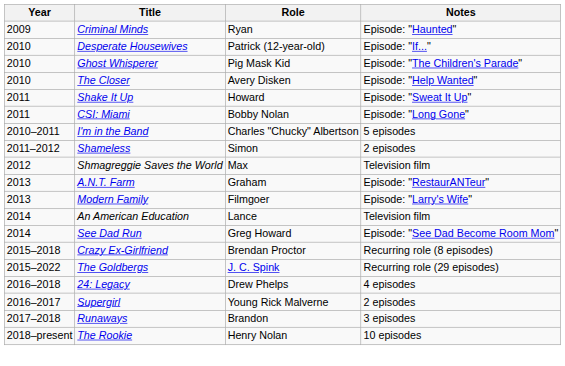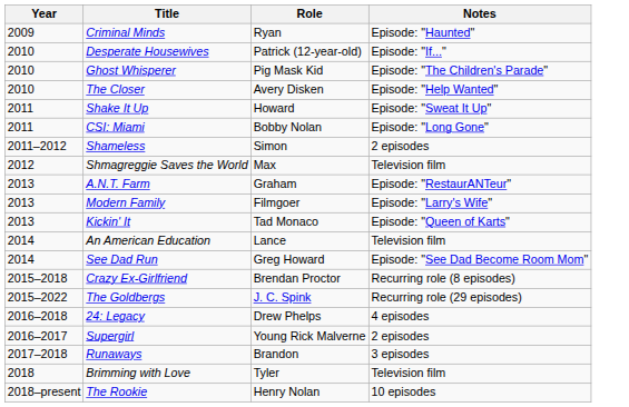- row: 2010–2011 | I'm in the Band | Charles "Chucky" Albertson | 5 episodes
+ row: 2013 | Kickin' It | Tad Monaco | Episode: "Queen of Karts"
+ row: 2018 | Brimming with Love | Tyler | Television film
